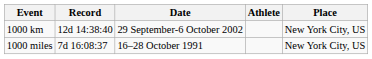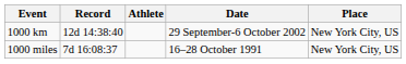columns swapped: Athlete <-> Date
